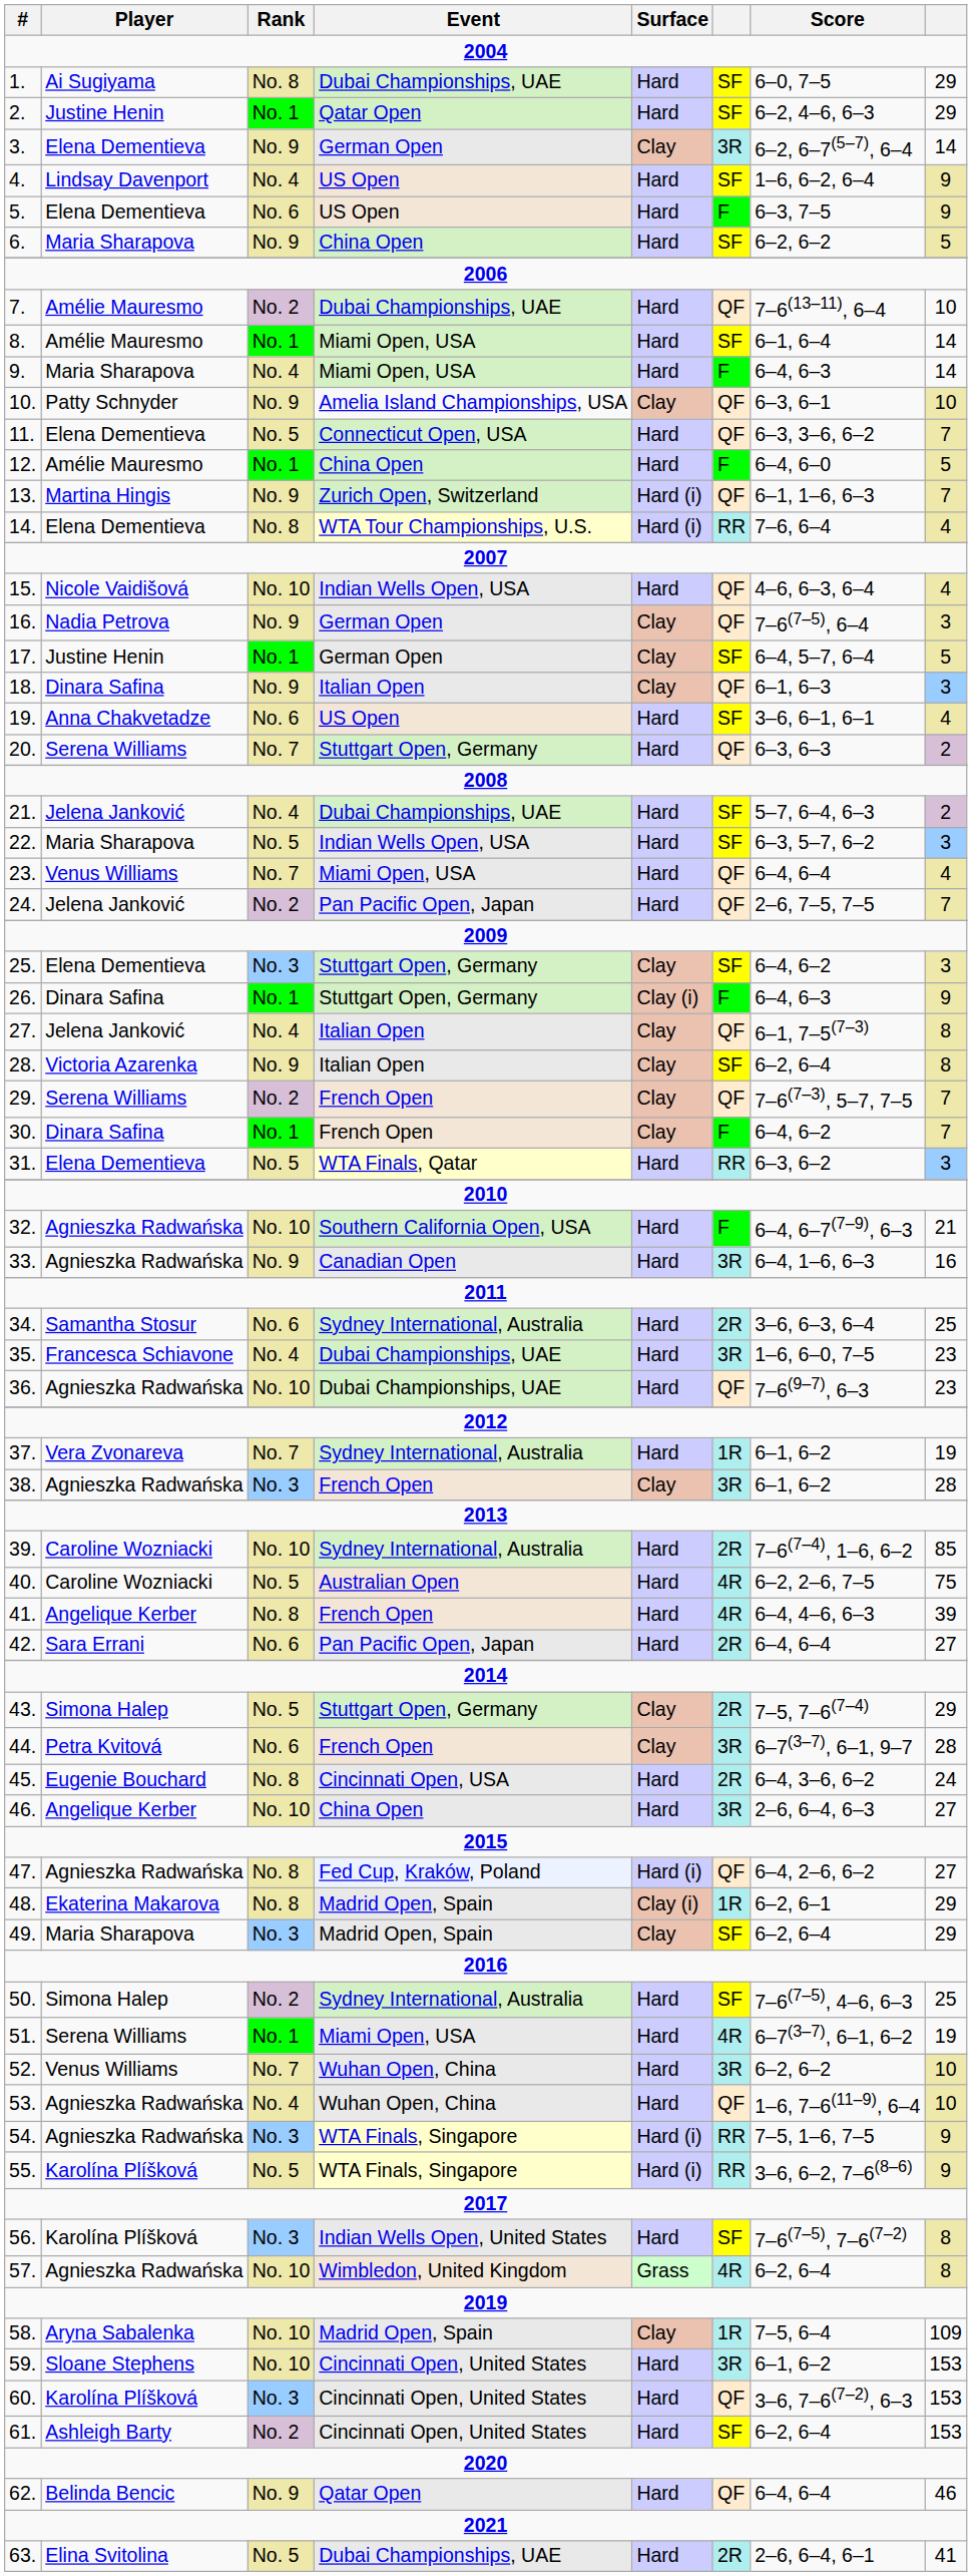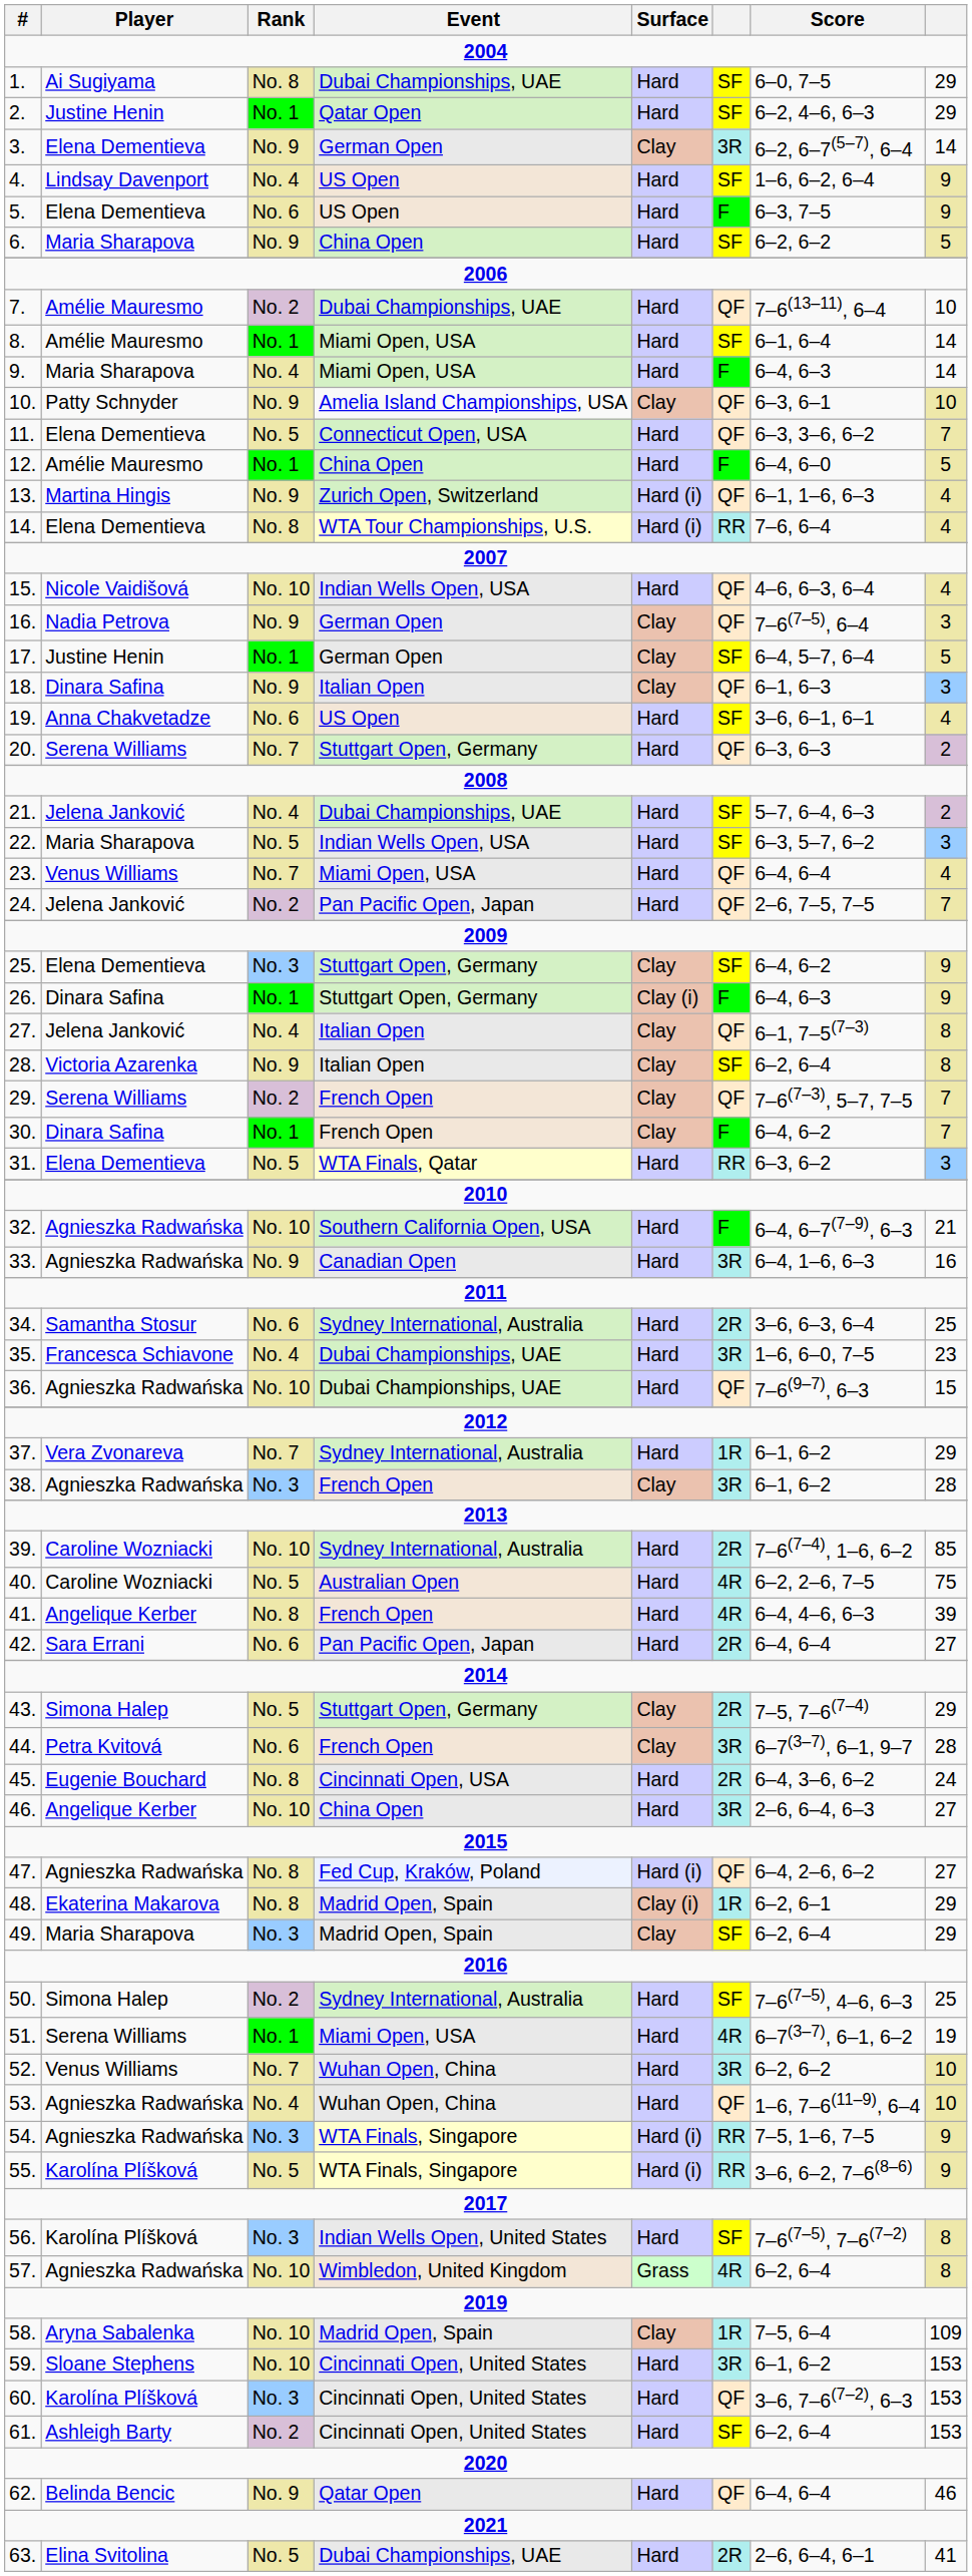13. | column 8: 7 -> 4
25. | column 8: 3 -> 9
36. | column 8: 23 -> 15
37. | column 8: 19 -> 29
